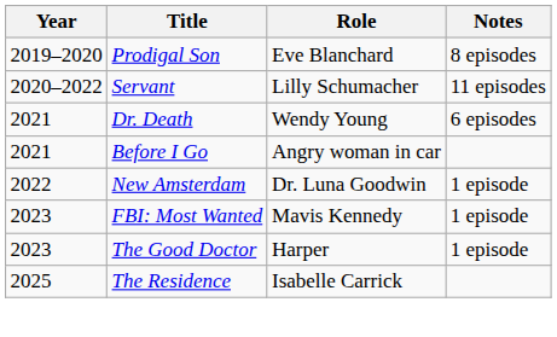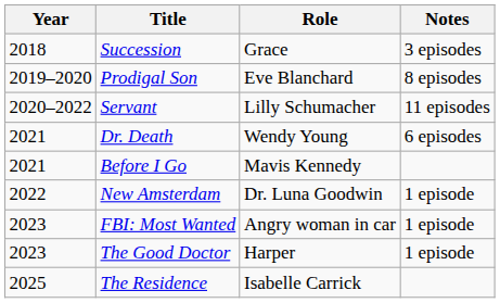+ row: 2018 | Succession | Grace | 3 episodes
Before I Go | Role: Angry woman in car -> Mavis Kennedy
FBI: Most Wanted | Role: Mavis Kennedy -> Angry woman in car
